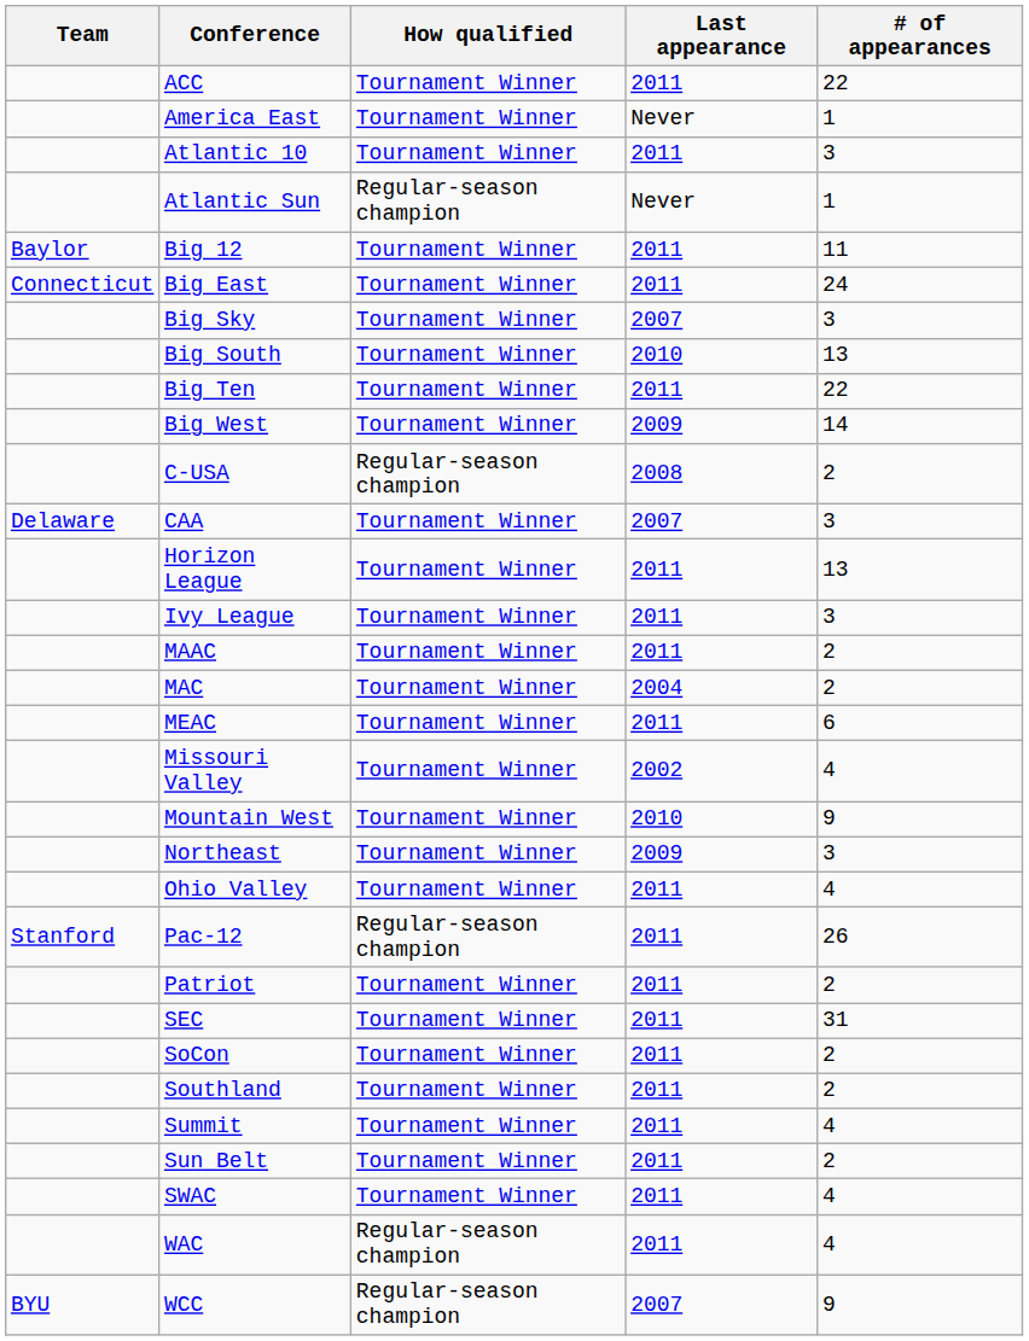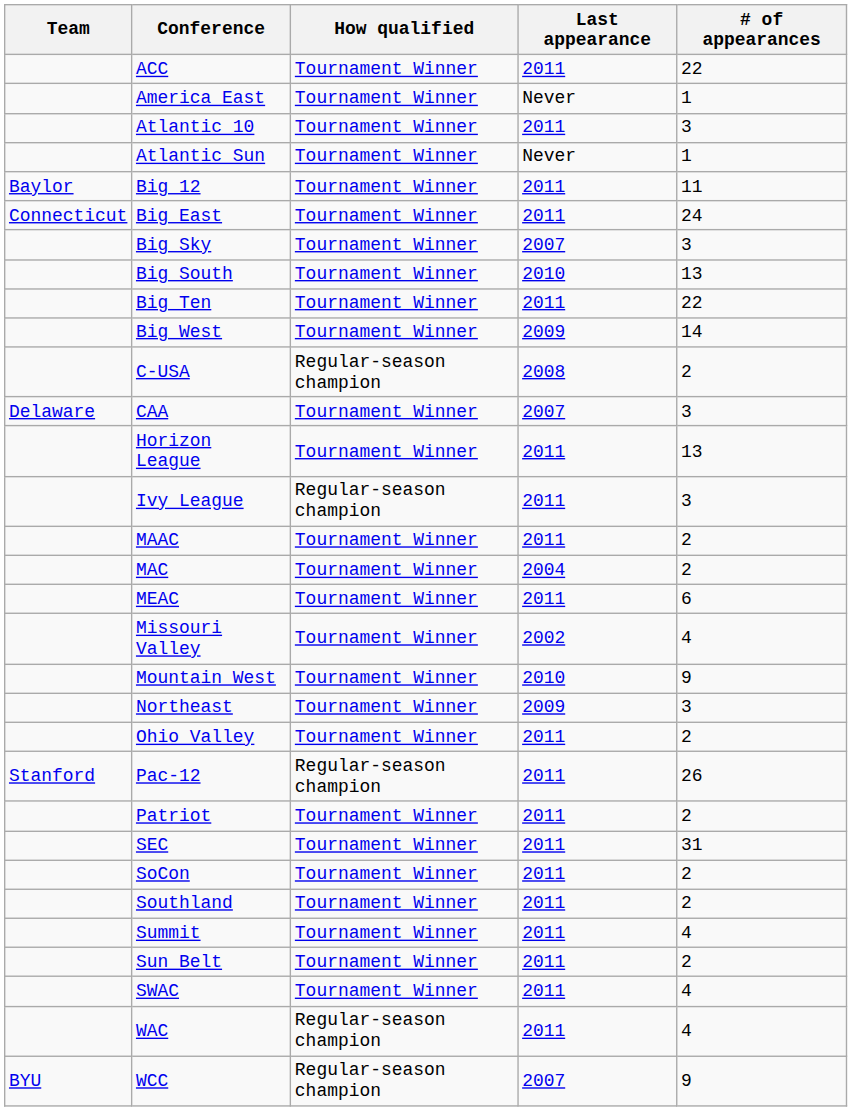Atlantic Sun | How qualified: Regular-season champion -> Tournament Winner
Ivy League | How qualified: Tournament Winner -> Regular-season champion
Ohio Valley | # of appearances: 4 -> 2
